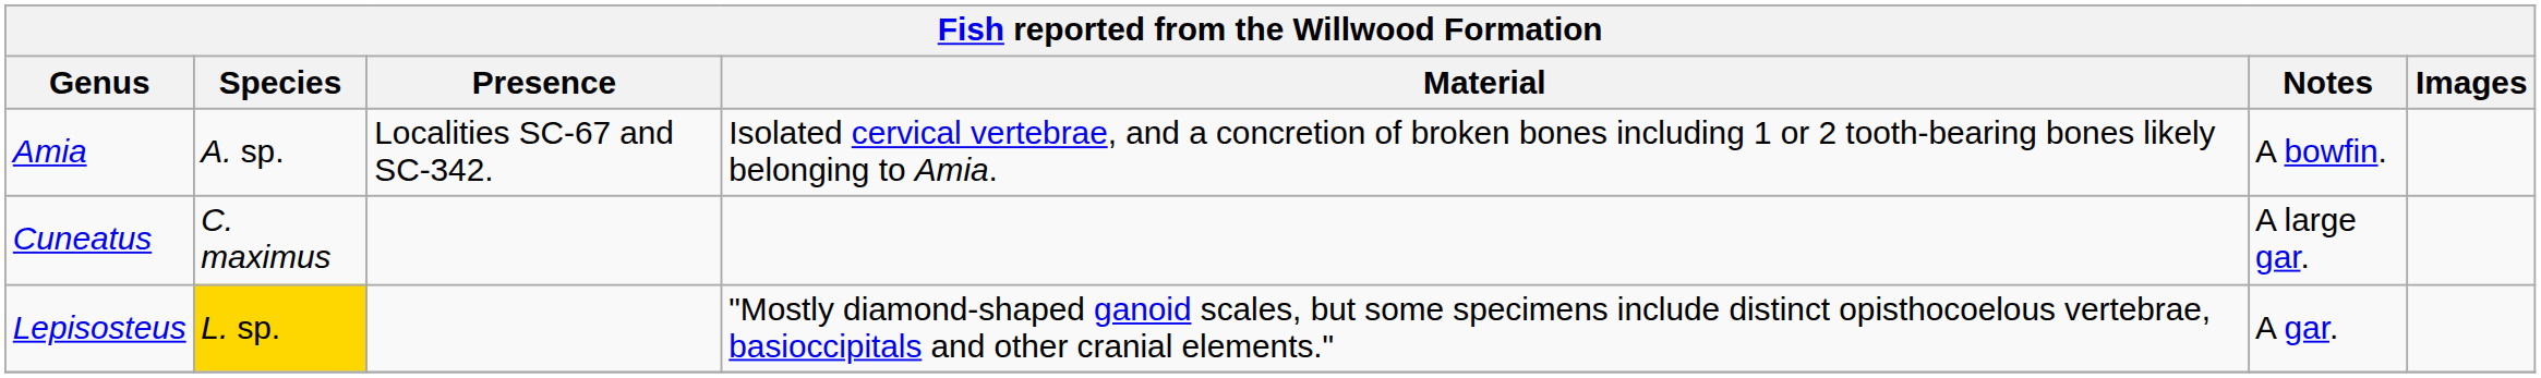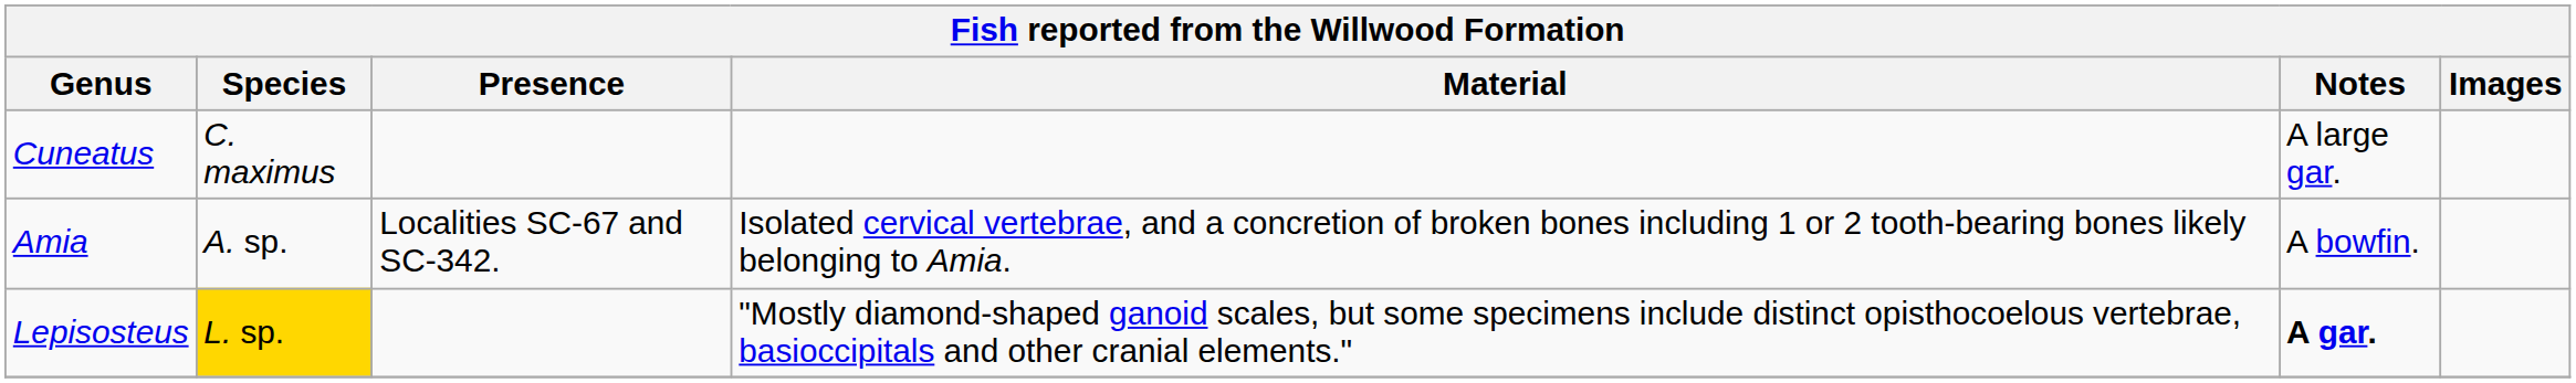rows swapped: Amia <-> Cuneatus
Lepisosteus | Notes: normal -> bold
